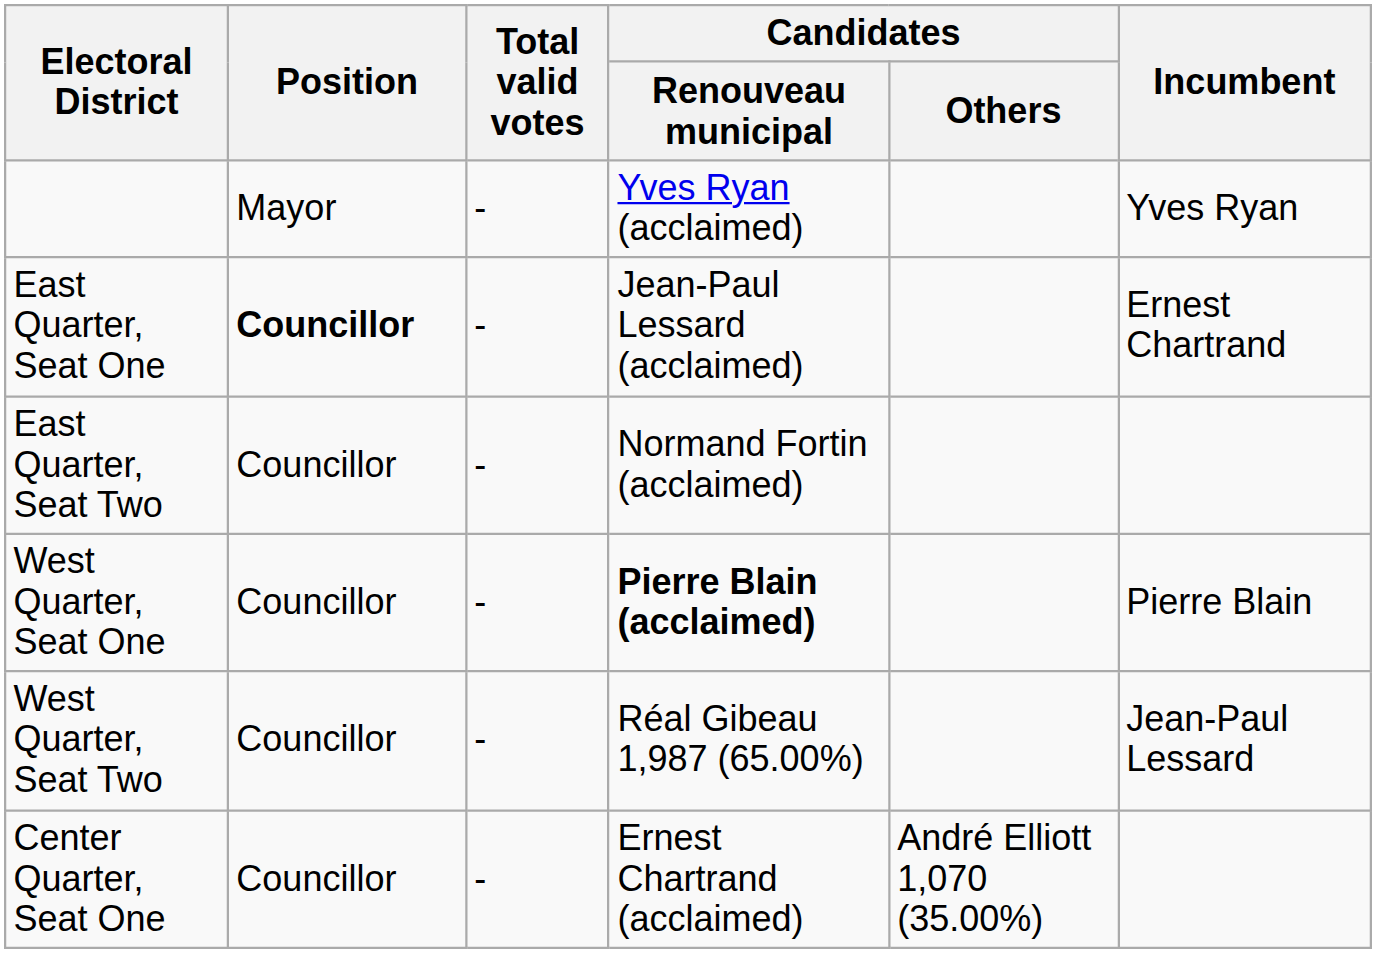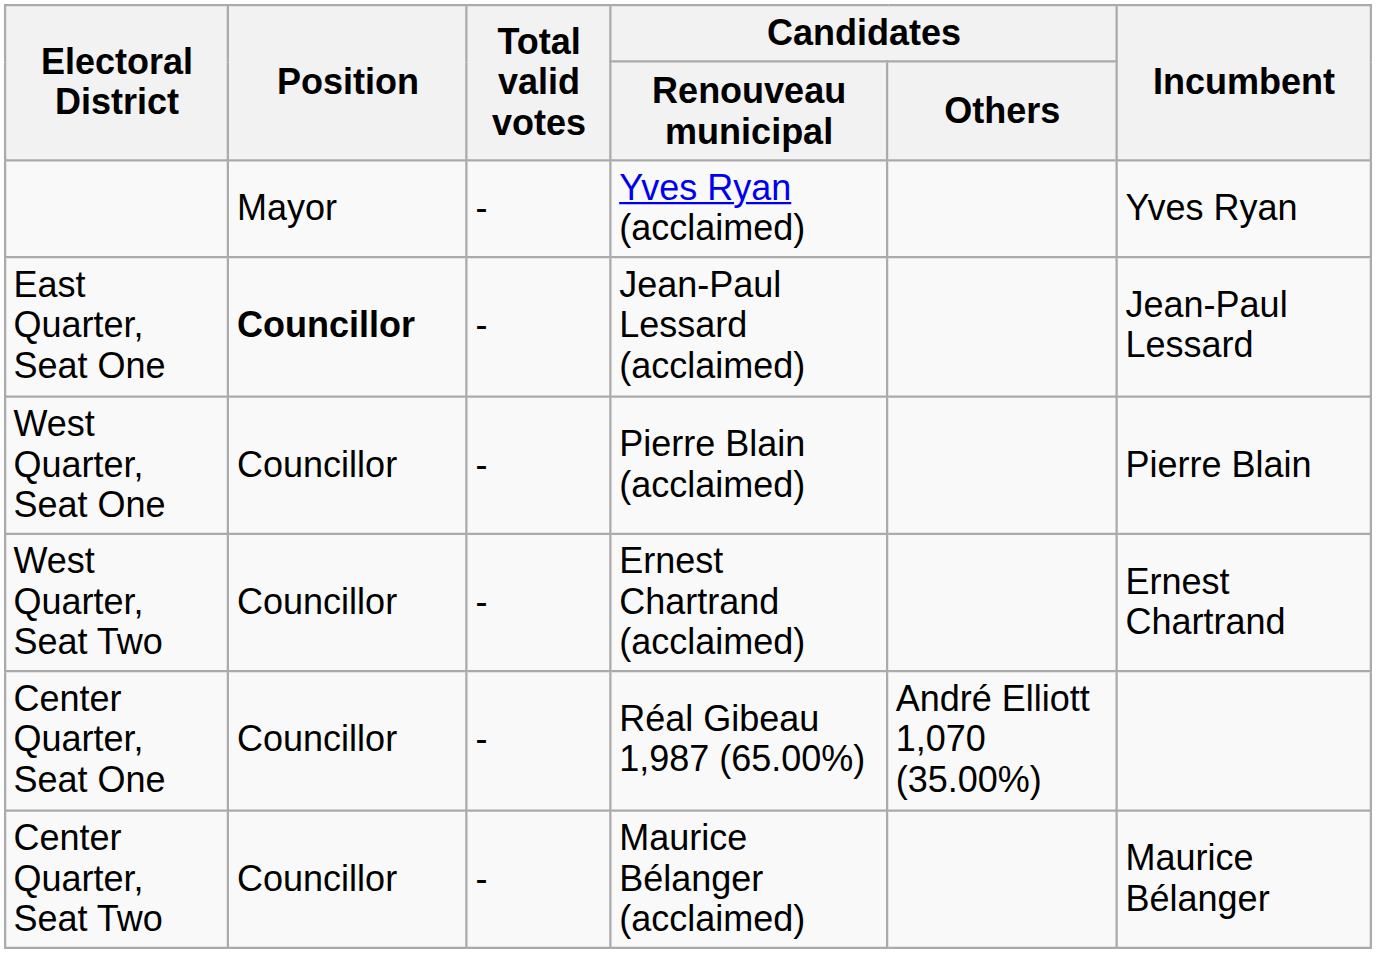East Quarter, Seat One | Incumbent: Ernest Chartrand -> Jean-Paul Lessard
- row: East Quarter, Seat Two | Councillor | - | Normand Fortin (acclaimed)
West Quarter, Seat One | Candidates / Renouveau municipal: bold -> normal
West Quarter, Seat Two | Candidates / Renouveau municipal: Réal Gibeau 1,987 (65.00%) -> Ernest Chartrand (acclaimed)
West Quarter, Seat Two | Incumbent: Jean-Paul Lessard -> Ernest Chartrand
Center Quarter, Seat One | Candidates / Renouveau municipal: Ernest Chartrand (acclaimed) -> Réal Gibeau 1,987 (65.00%)
+ row: Center Quarter, Seat Two | Councillor | - | Maurice Bélanger (acclaimed) | Maurice Bélanger
